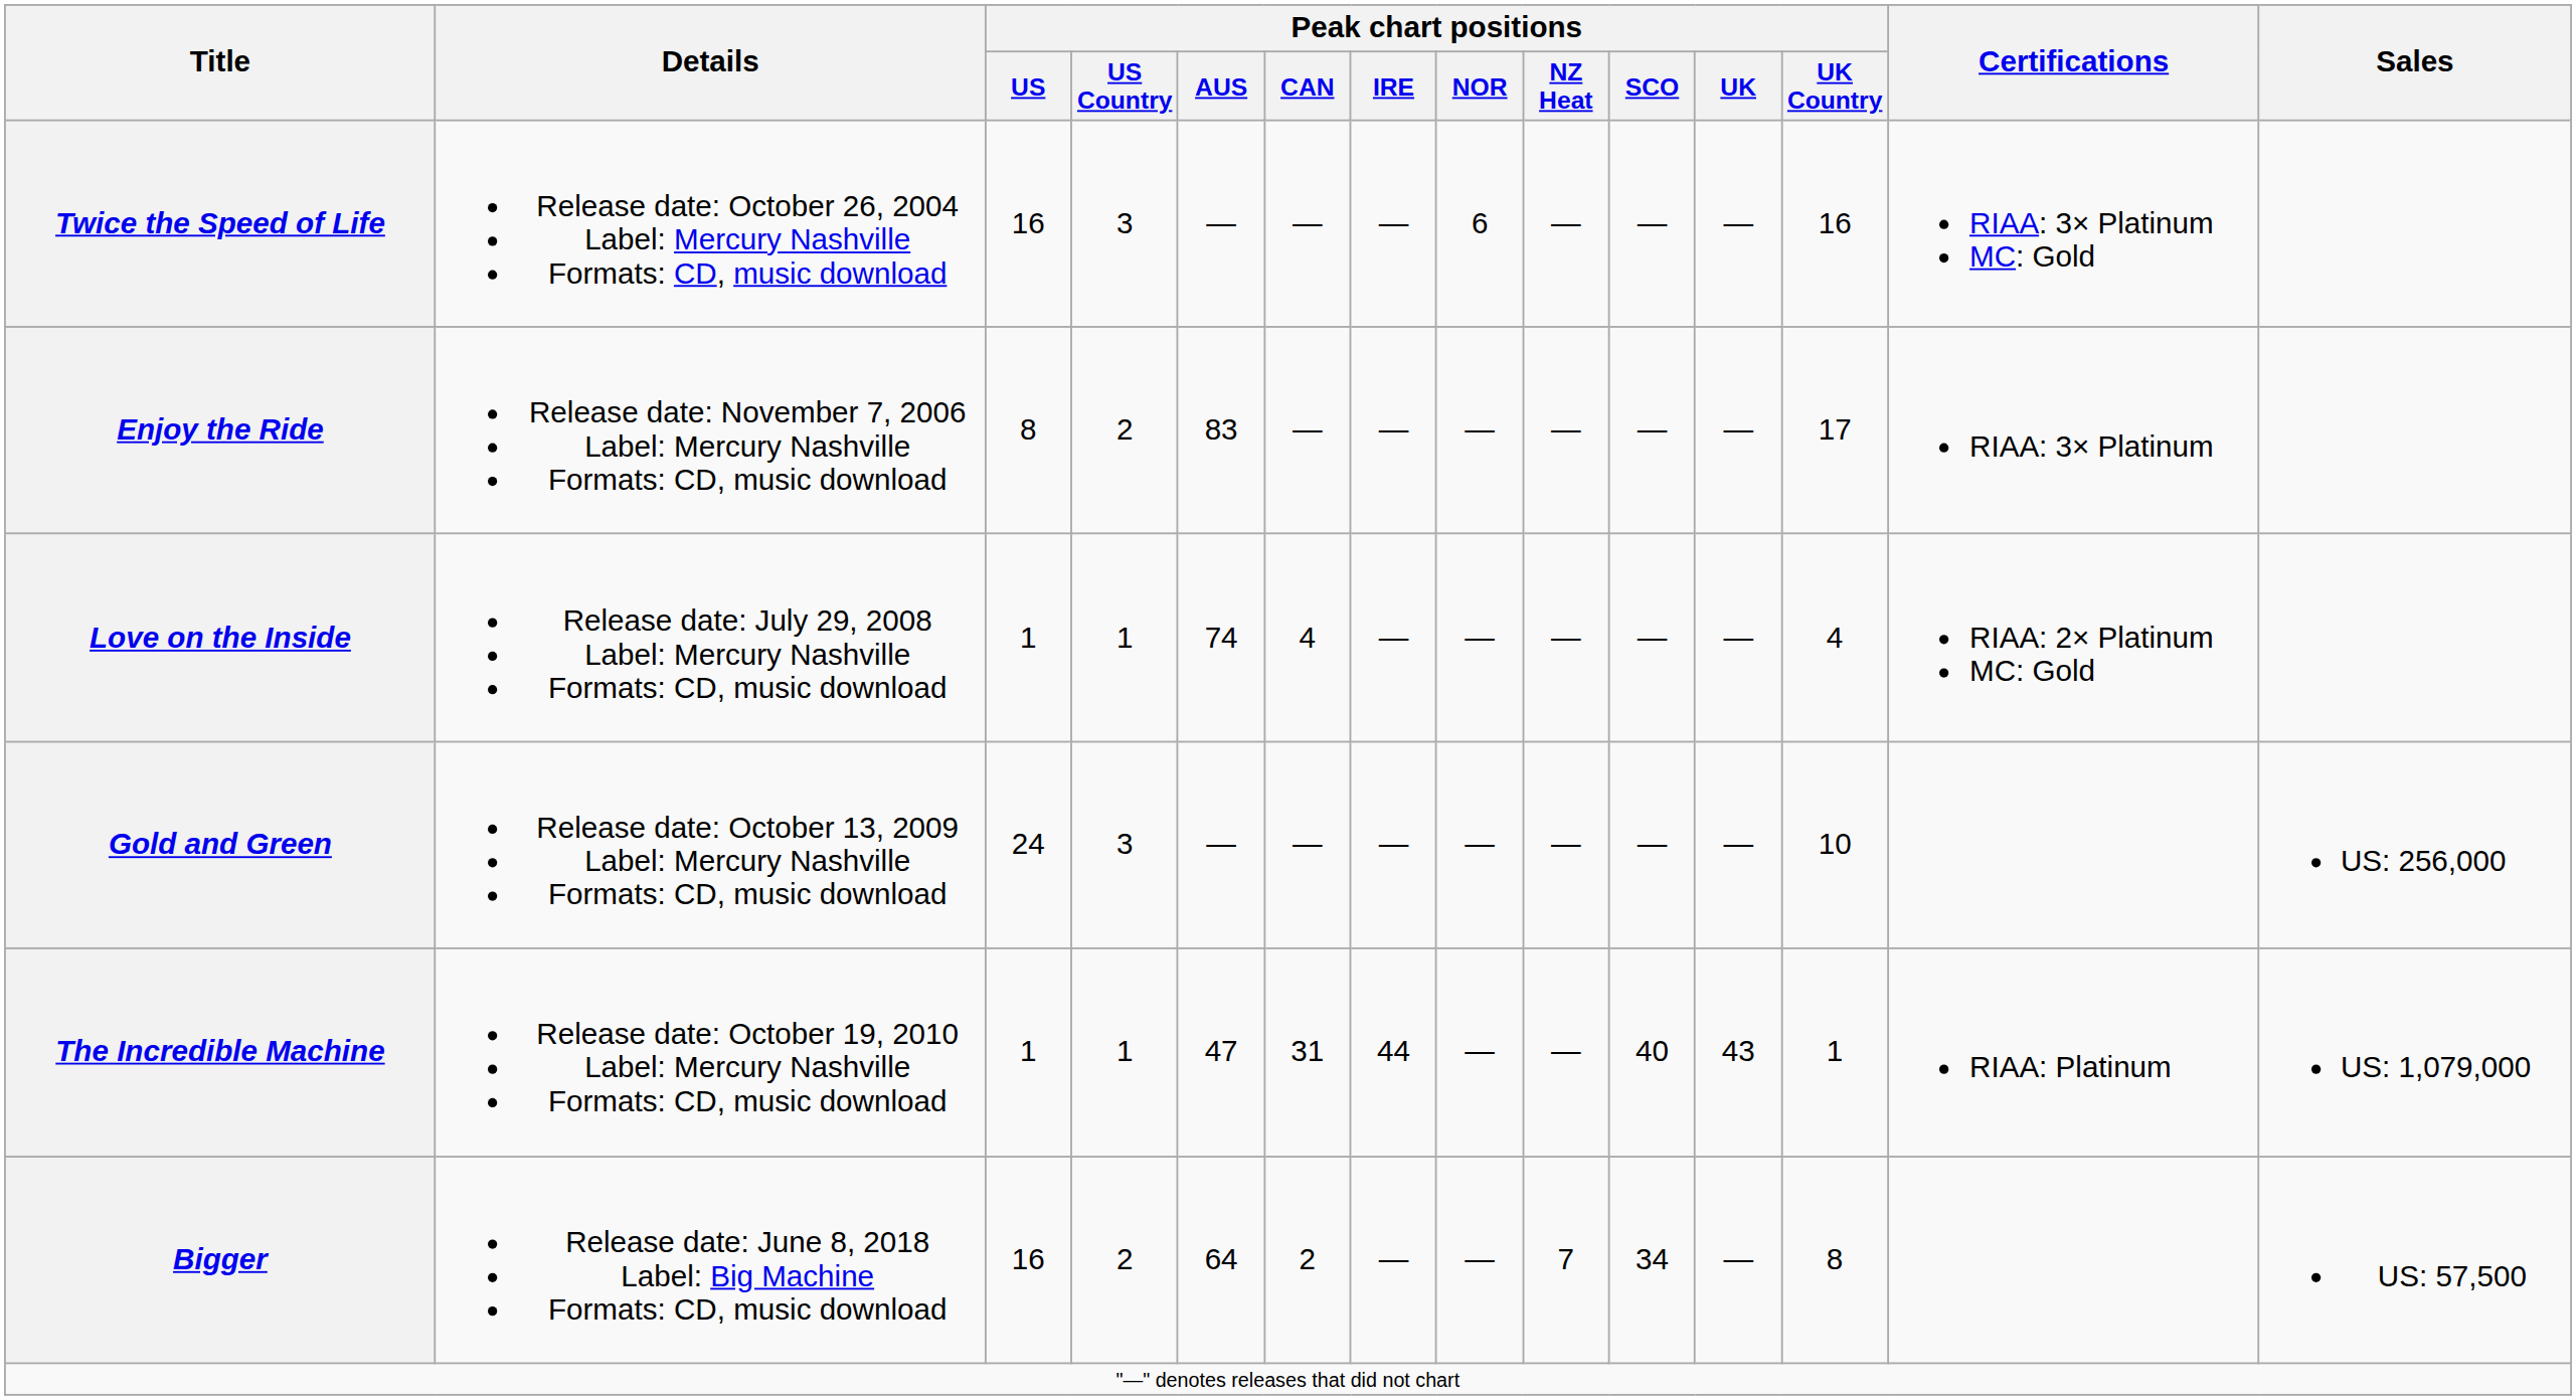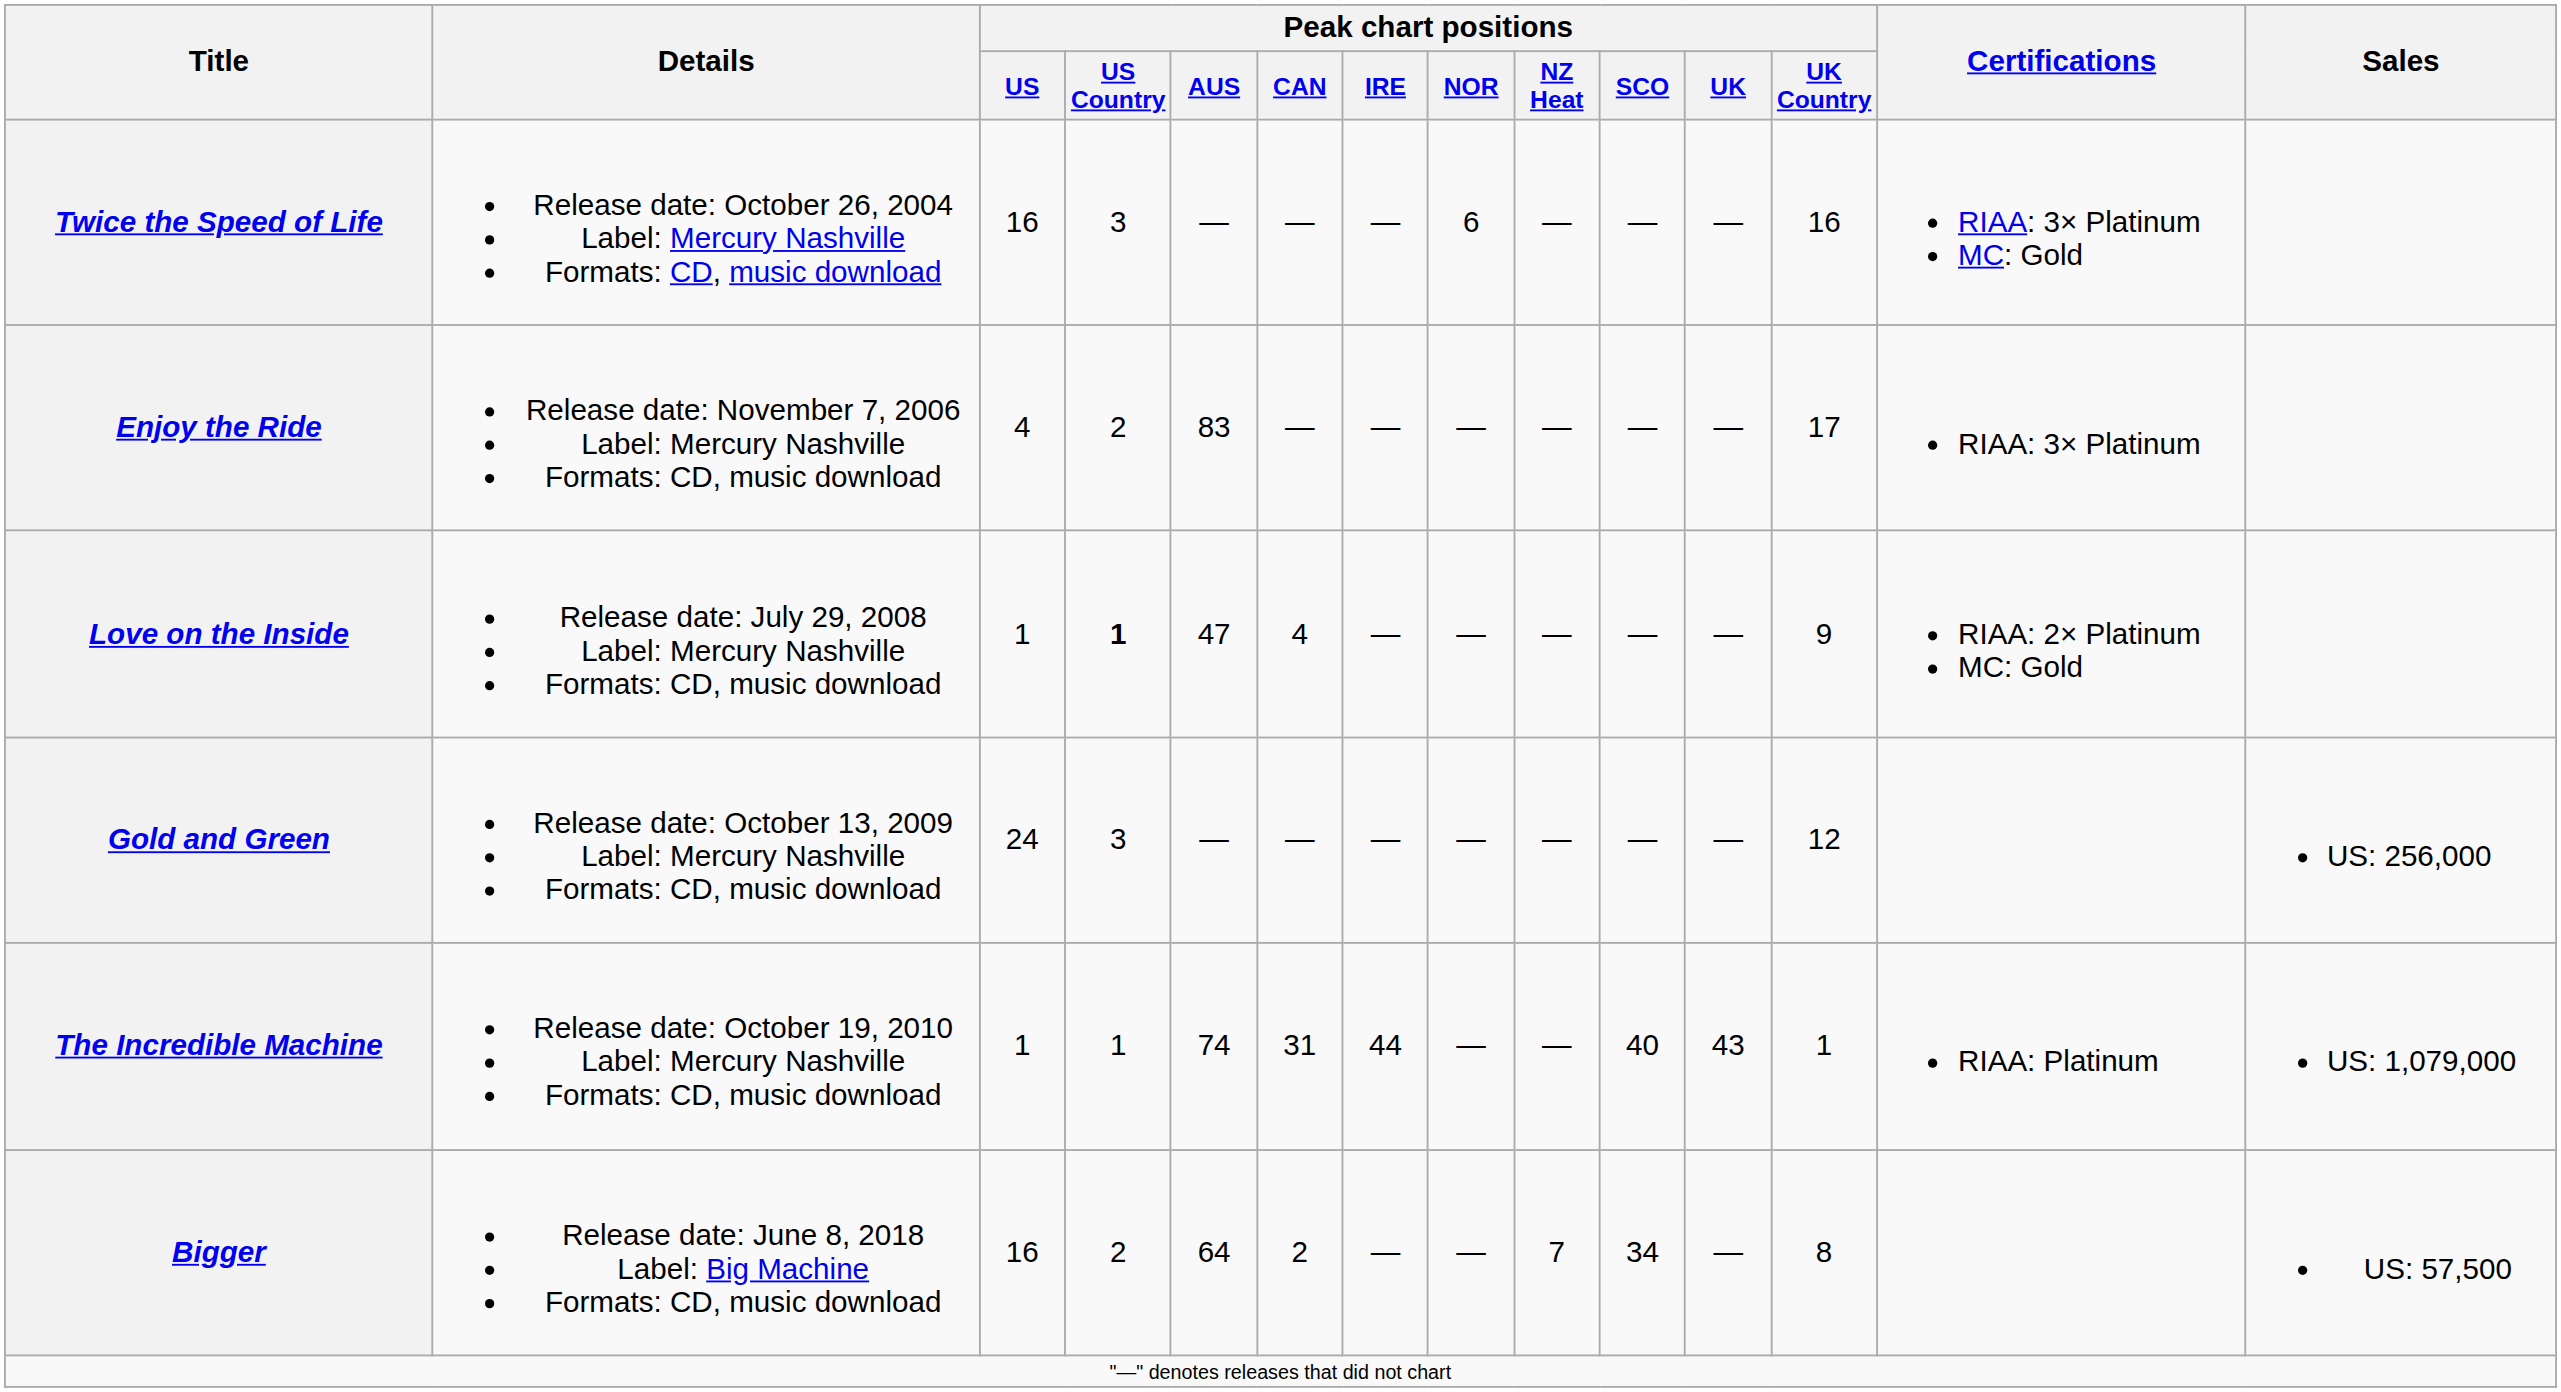Enjoy the Ride | Peak chart positions / US: 8 -> 4
Love on the Inside | Peak chart positions / US Country: normal -> bold
Love on the Inside | Peak chart positions / AUS: 74 -> 47
Love on the Inside | Peak chart positions / UK Country: 4 -> 9
Gold and Green | Peak chart positions / UK Country: 10 -> 12
The Incredible Machine | Peak chart positions / AUS: 47 -> 74
